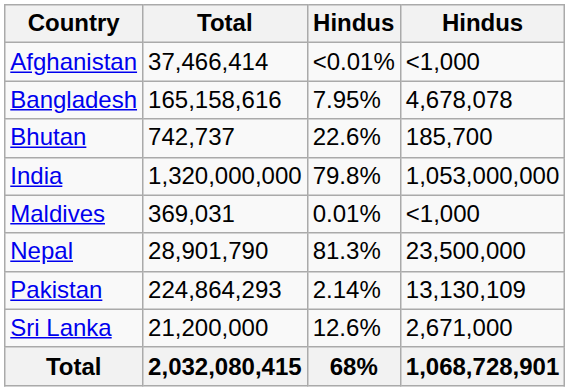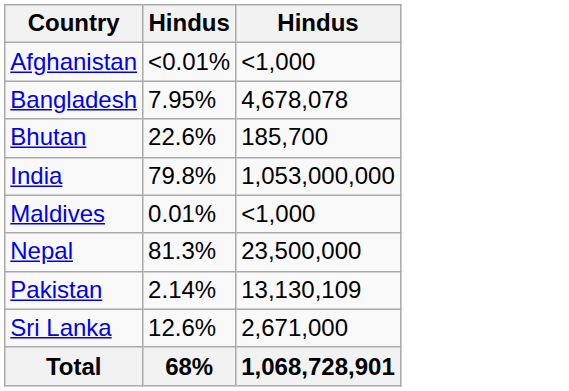- column: Total | 37,466,414 | 165,158,616 | 742,737 | 1,320,000,000 | 369,031 | 28,901,790 | 224,864,293 | 21,200,000 | 2,032,080,415
